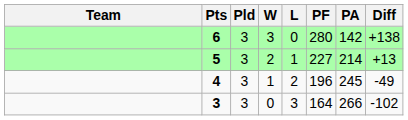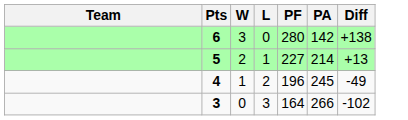- column: Pld | 3 | 3 | 3 | 3
